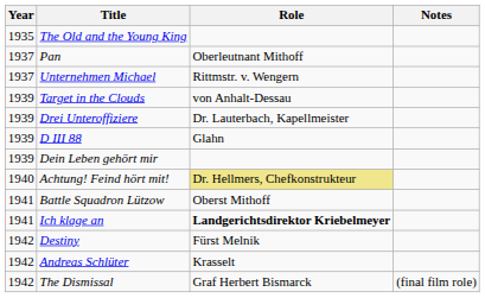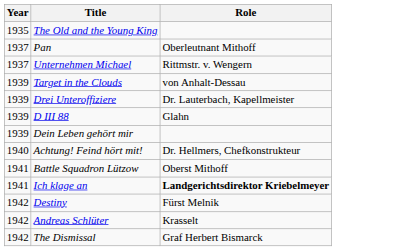- column: Notes | (final film role)
Achtung! Feind hört mit! | Role: khaki background -> no background
